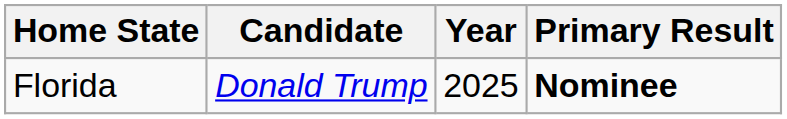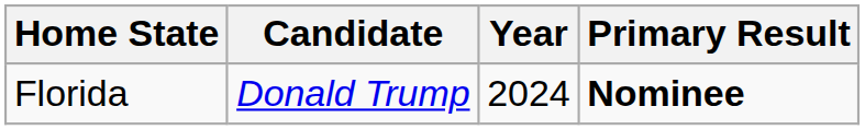Florida | Year: 2025 -> 2024
